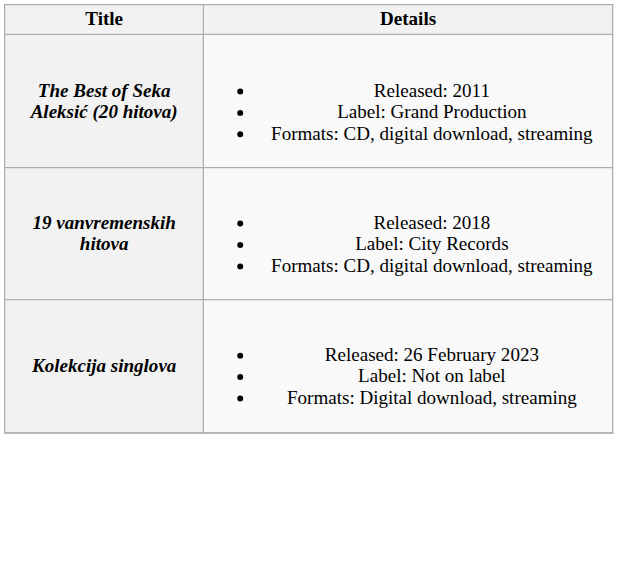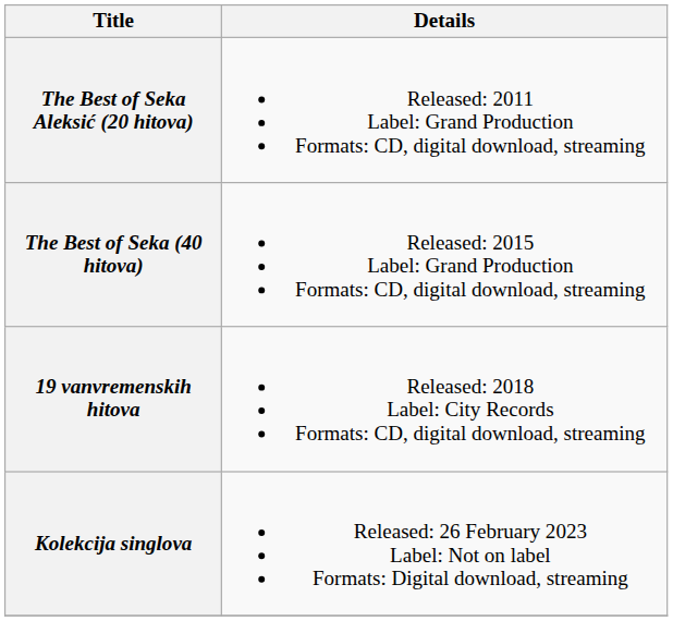+ row: The Best of Seka (40 hitova) | Released: 2015 Label: Grand Production Formats: CD, digital download, streaming
